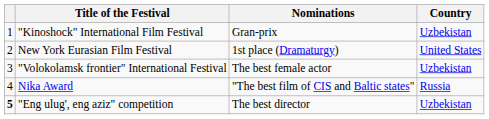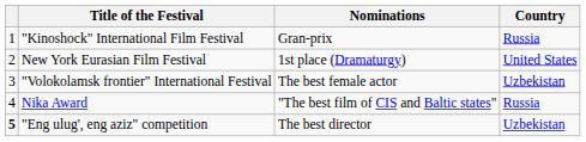"Kinoshock" International Film Festival | Country: Uzbekistan -> Russia
